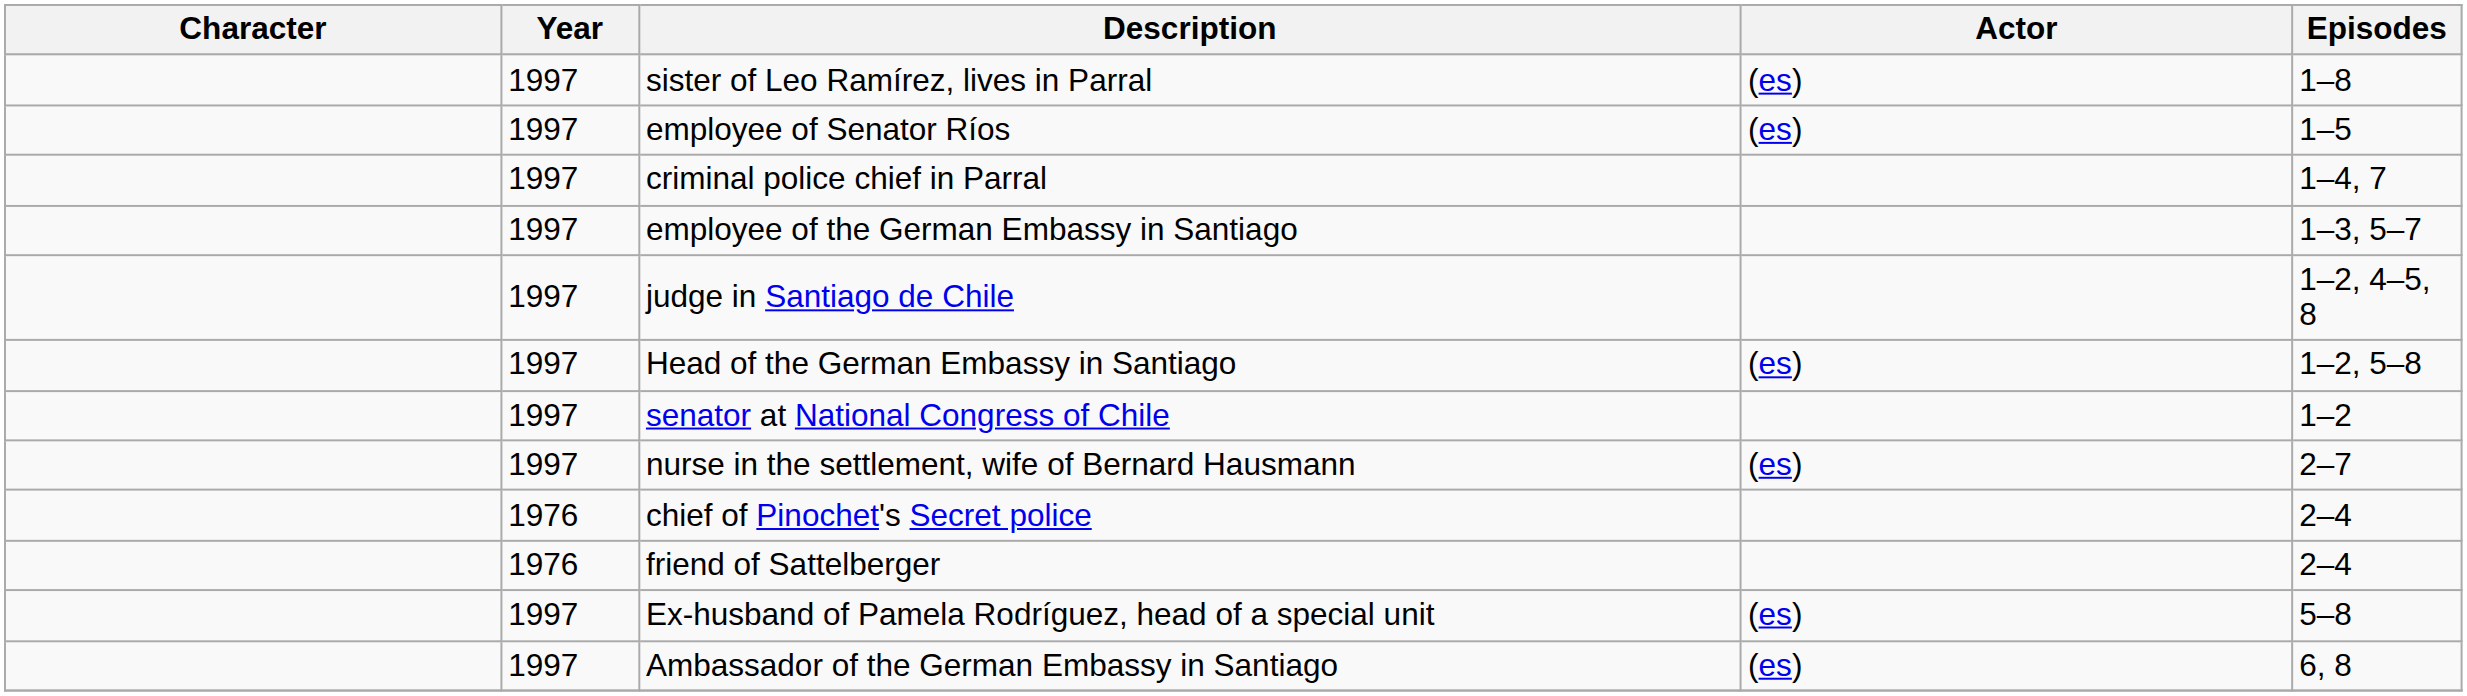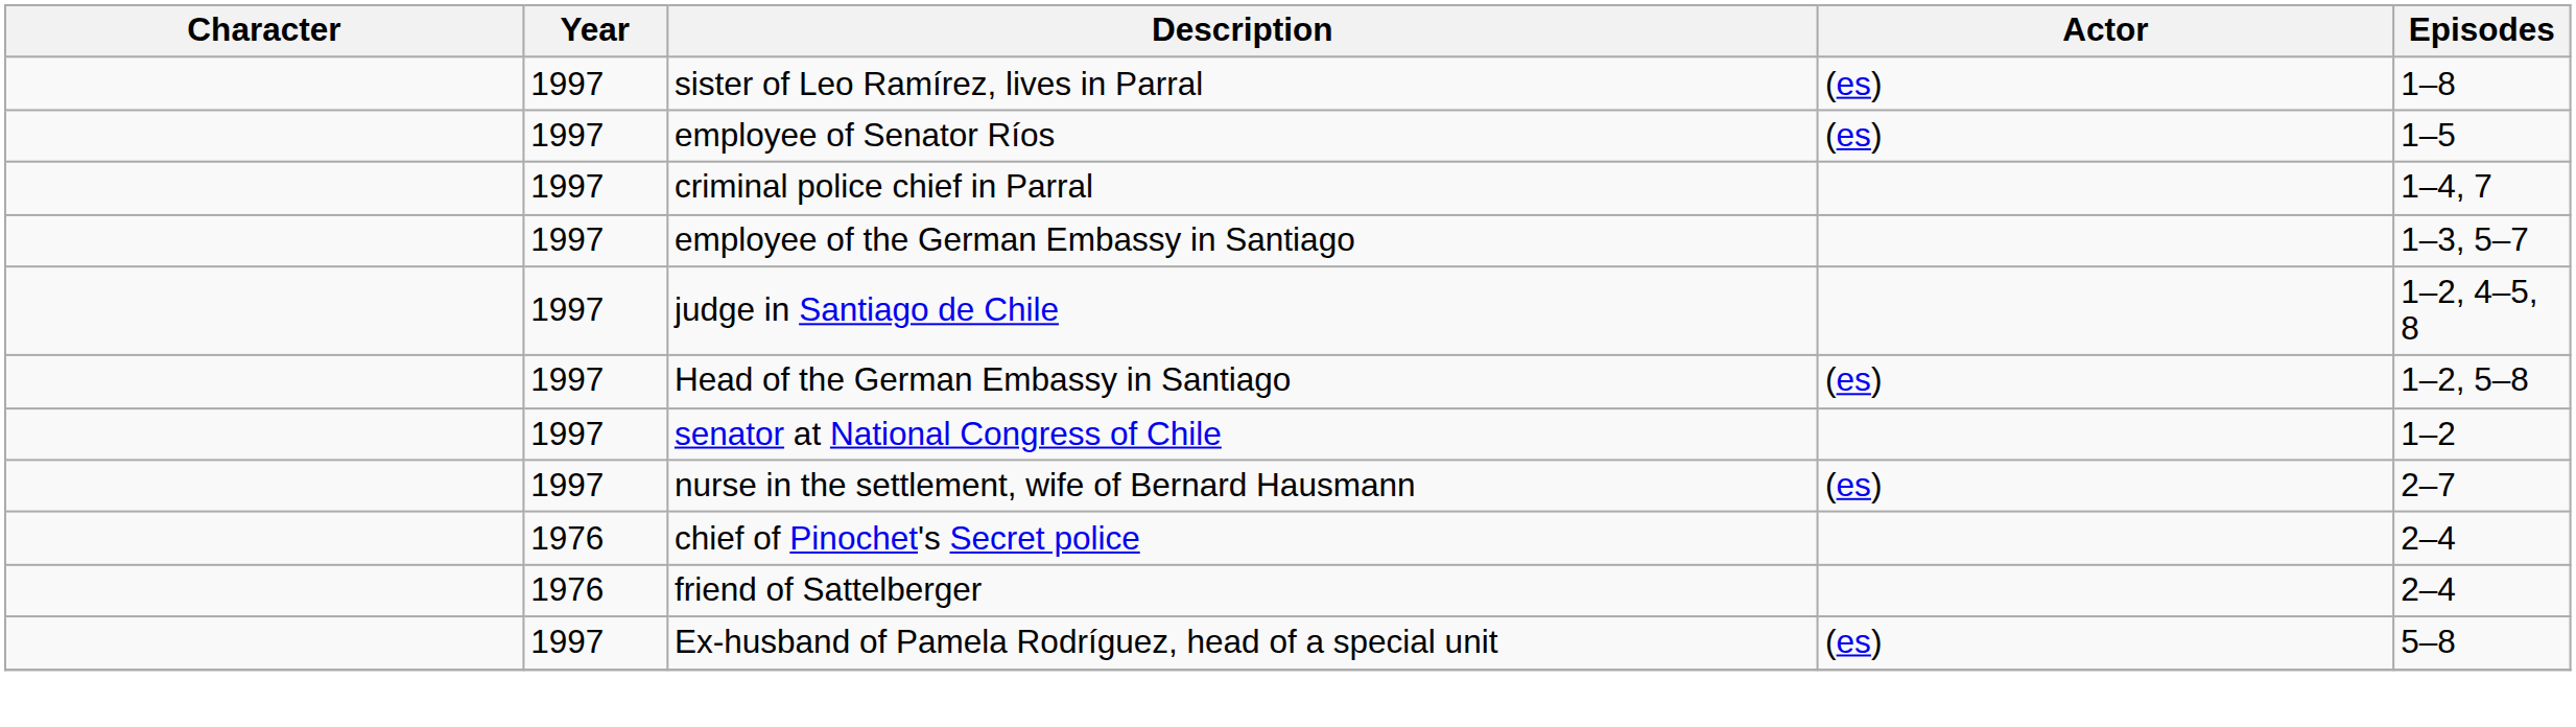- row: 1997 | Ambassador of the German Embassy in Santiago | (es) | 6, 8
